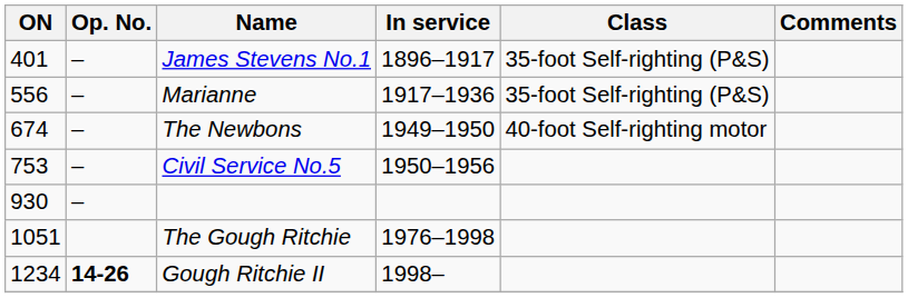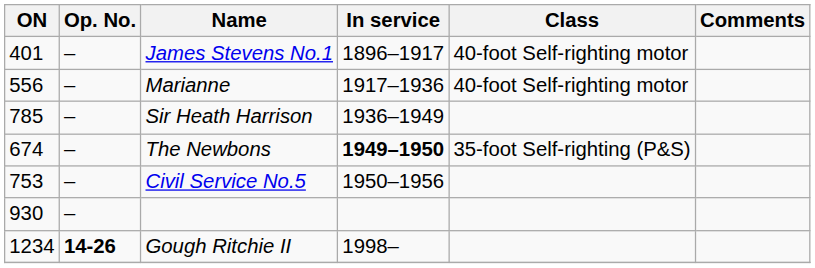James Stevens No.1 | Class: 35-foot Self-righting (P&S) -> 40-foot Self-righting motor
Marianne | Class: 35-foot Self-righting (P&S) -> 40-foot Self-righting motor
+ row: 785 | – | Sir Heath Harrison | 1936–1949
The Newbons | In service: normal -> bold
The Newbons | Class: 40-foot Self-righting motor -> 35-foot Self-righting (P&S)
- row: 1051 | The Gough Ritchie | 1976–1998
